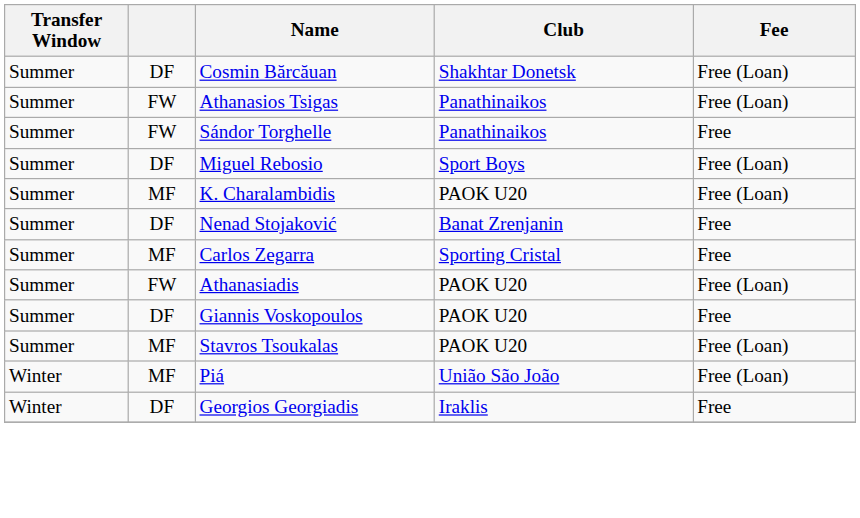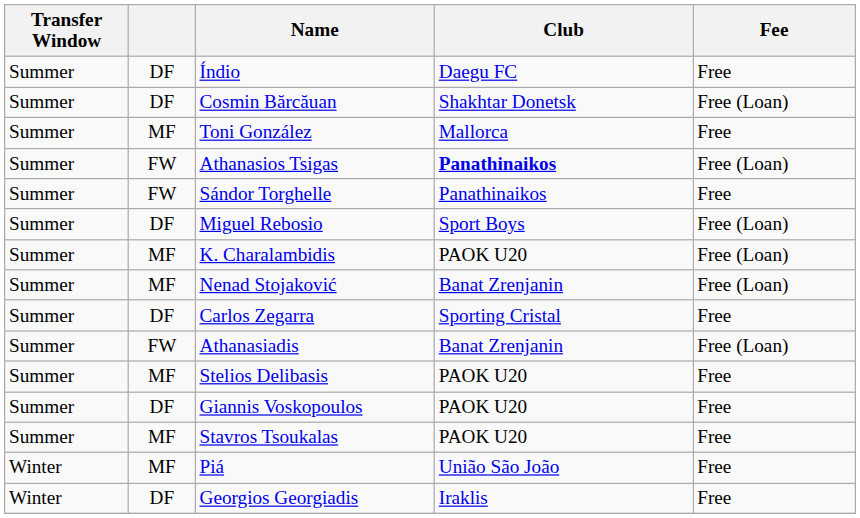+ row: Summer | DF | Índio | Daegu FC | Free
+ row: Summer | MF | Toni González | Mallorca | Free
Athanasios Tsigas | Club: normal -> bold
Nenad Stojaković | column 2: DF -> MF
Nenad Stojaković | Fee: Free -> Free (Loan)
Carlos Zegarra | column 2: MF -> DF
Athanasiadis | Club: PAOK U20 -> Banat Zrenjanin
+ row: Summer | MF | Stelios Delibasis | PAOK U20 | Free
Stavros Tsoukalas | Fee: Free (Loan) -> Free
Piá | Fee: Free (Loan) -> Free
